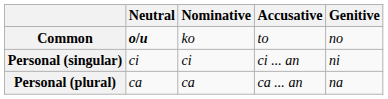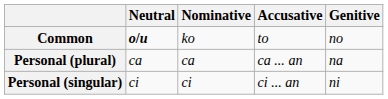rows swapped: Personal (singular) <-> Personal (plural)
